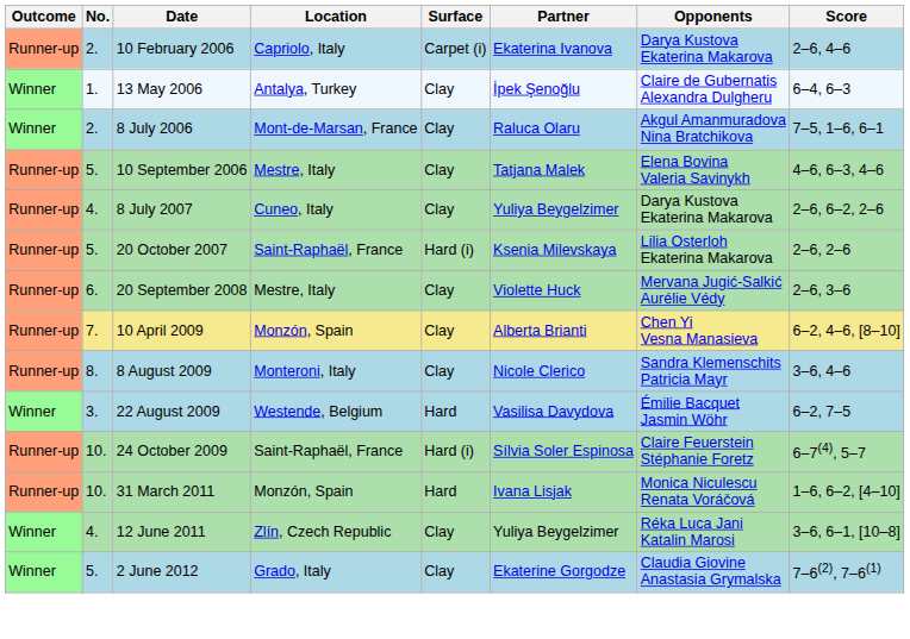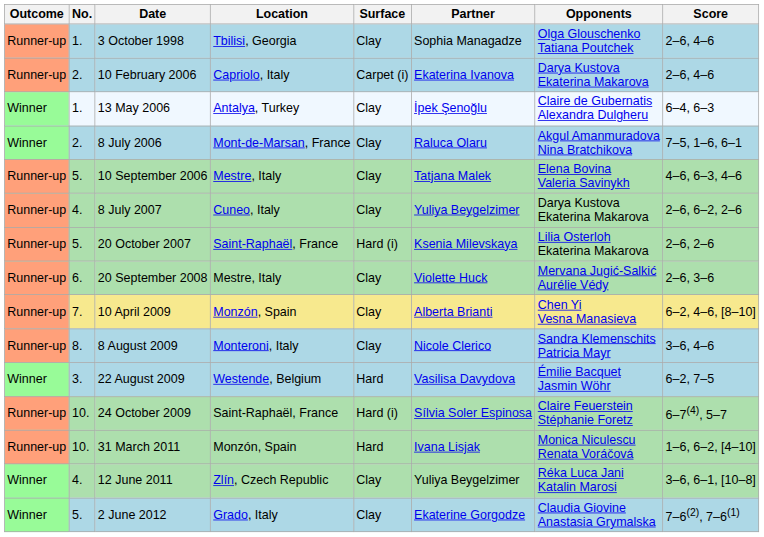+ row: Runner-up | 1. | 3 October 1998 | Tbilisi, Georgia | Clay | Sophia Managadze | Olga Glouschenko Tatiana Poutchek | 2–6, 4–6
